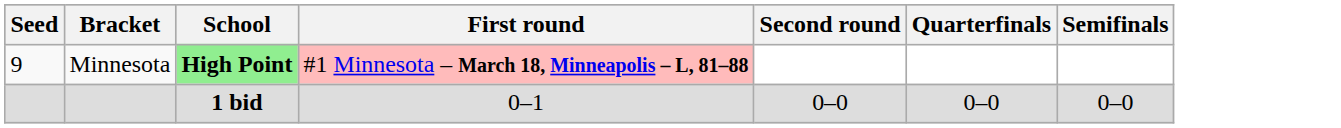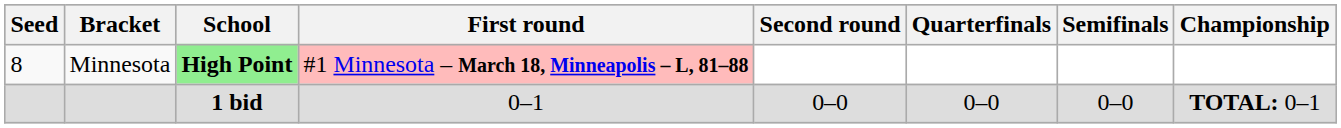+ column: Championship | TOTAL: 0–1
Minnesota | Seed: 9 -> 8
